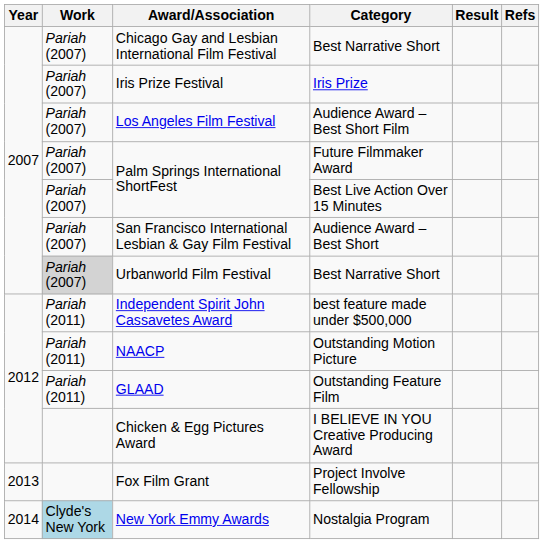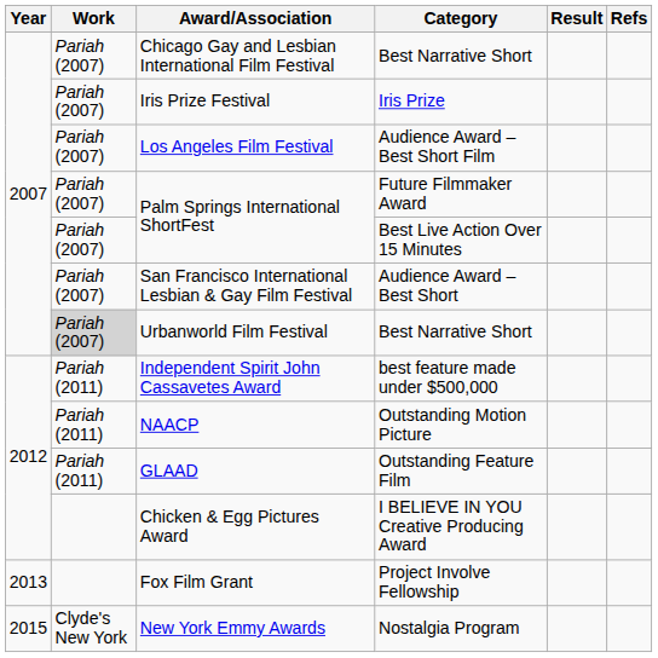New York Emmy Awards | Year: 2014 -> 2015
New York Emmy Awards | Work: lightblue background -> no background
